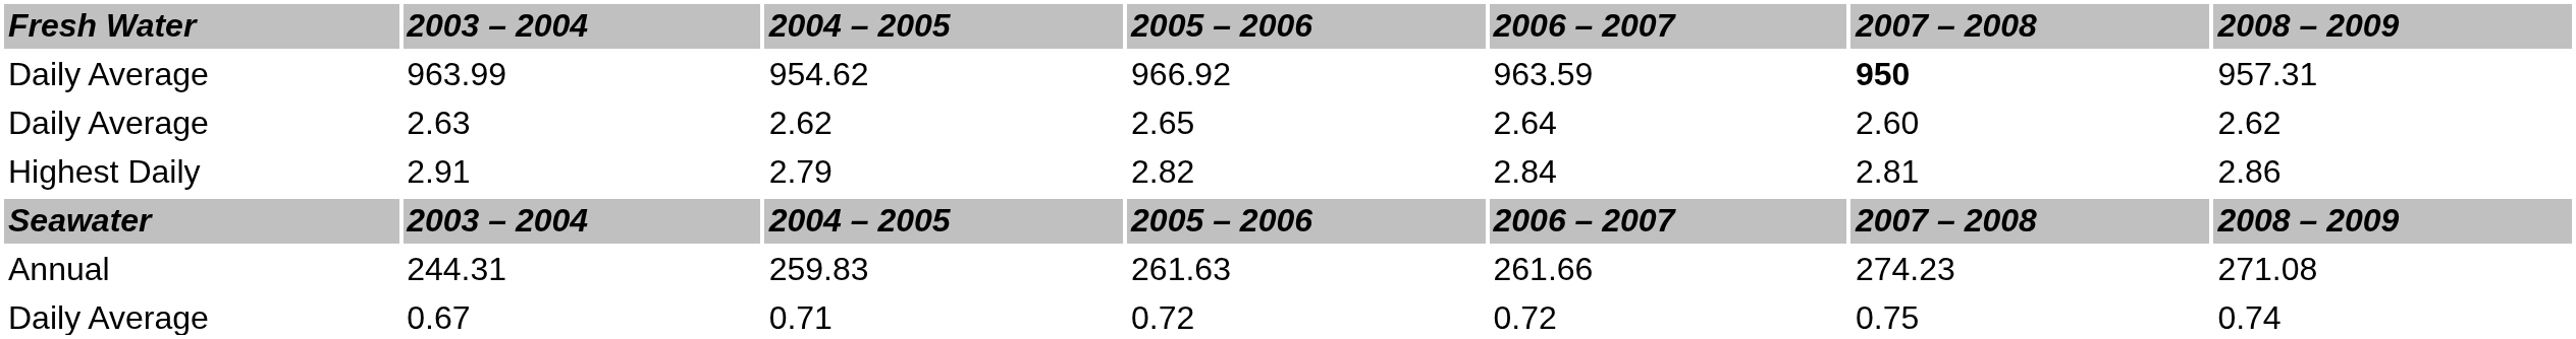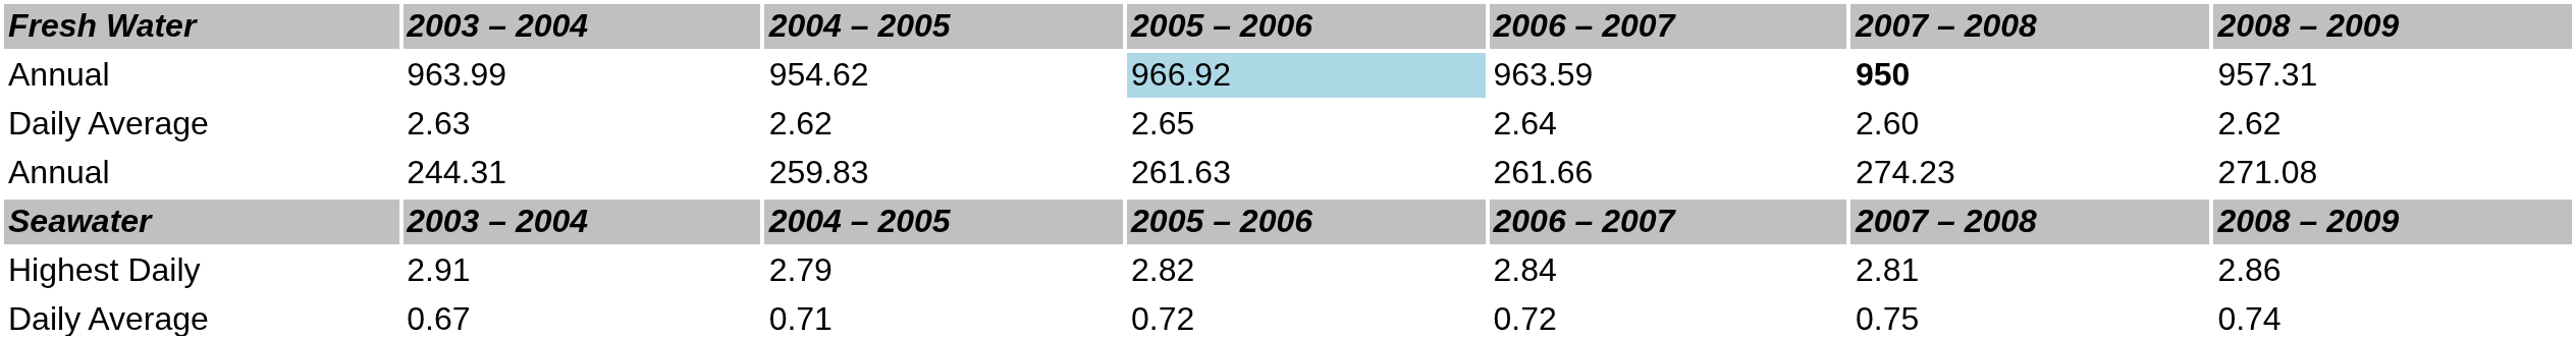963.99 | column 1: Daily Average -> Annual
963.99 | column 4: no background -> lightblue background
rows swapped: 2.91 <-> 244.31
